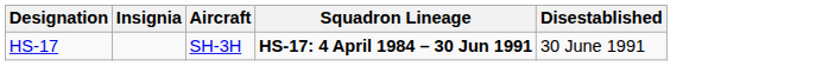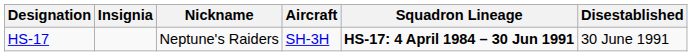+ column: Nickname | Neptune's Raiders
